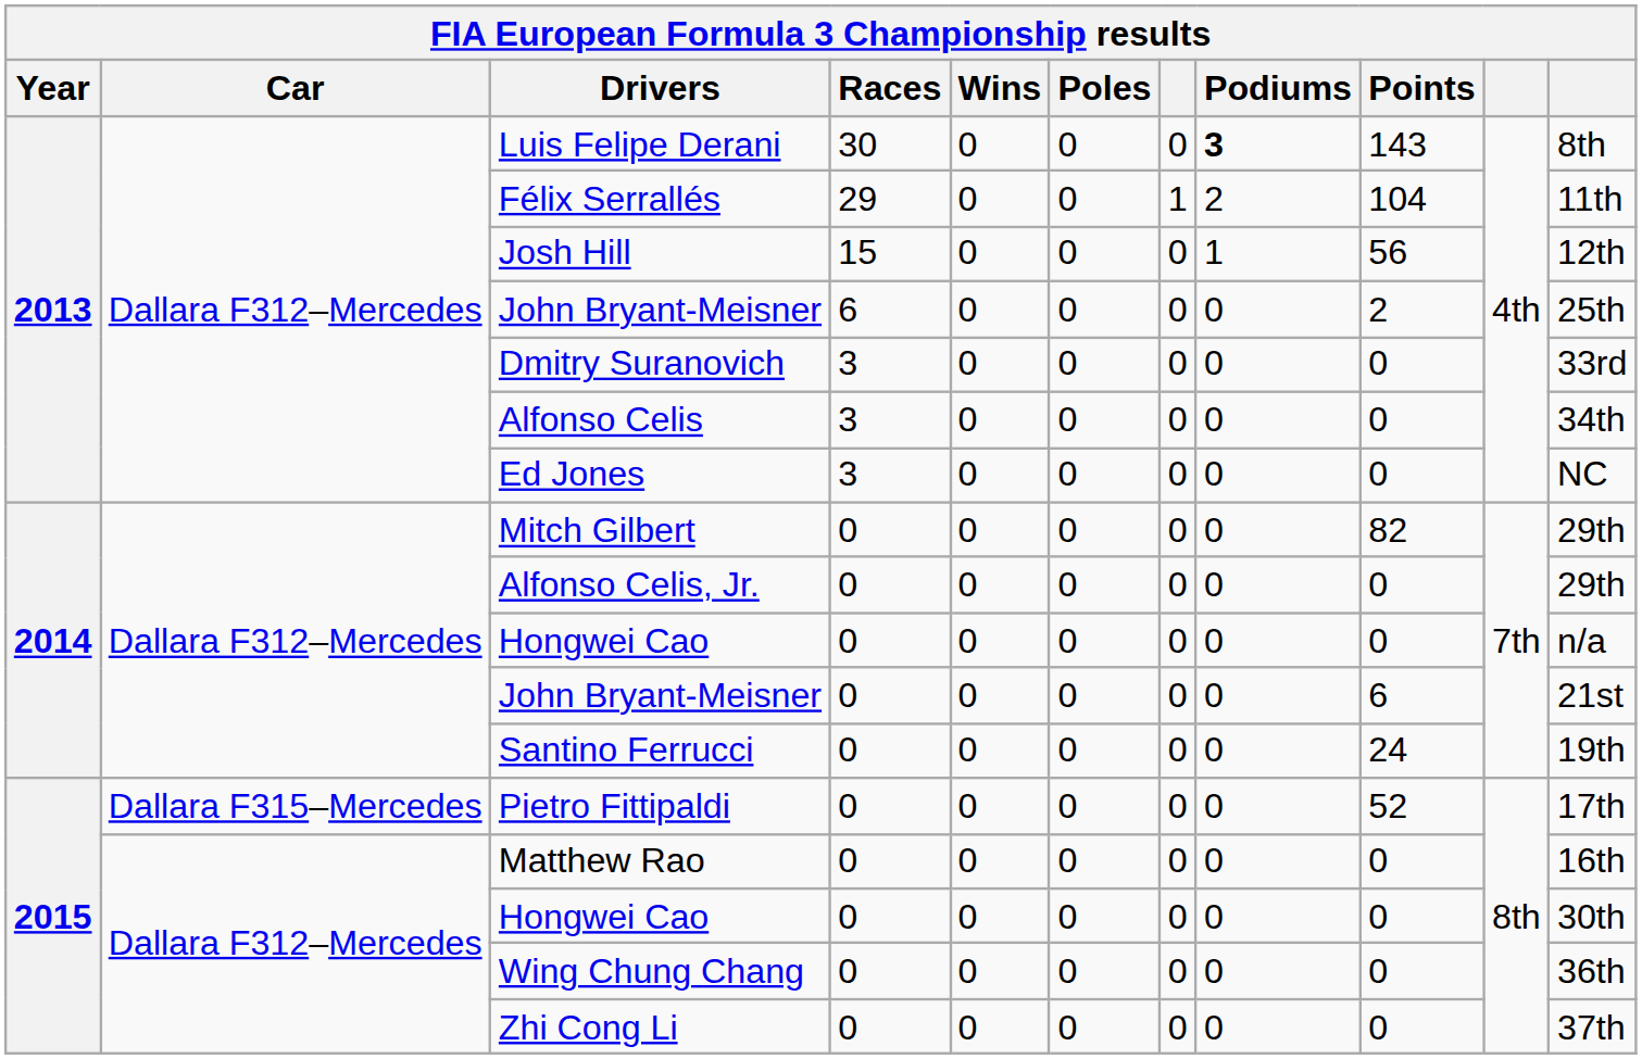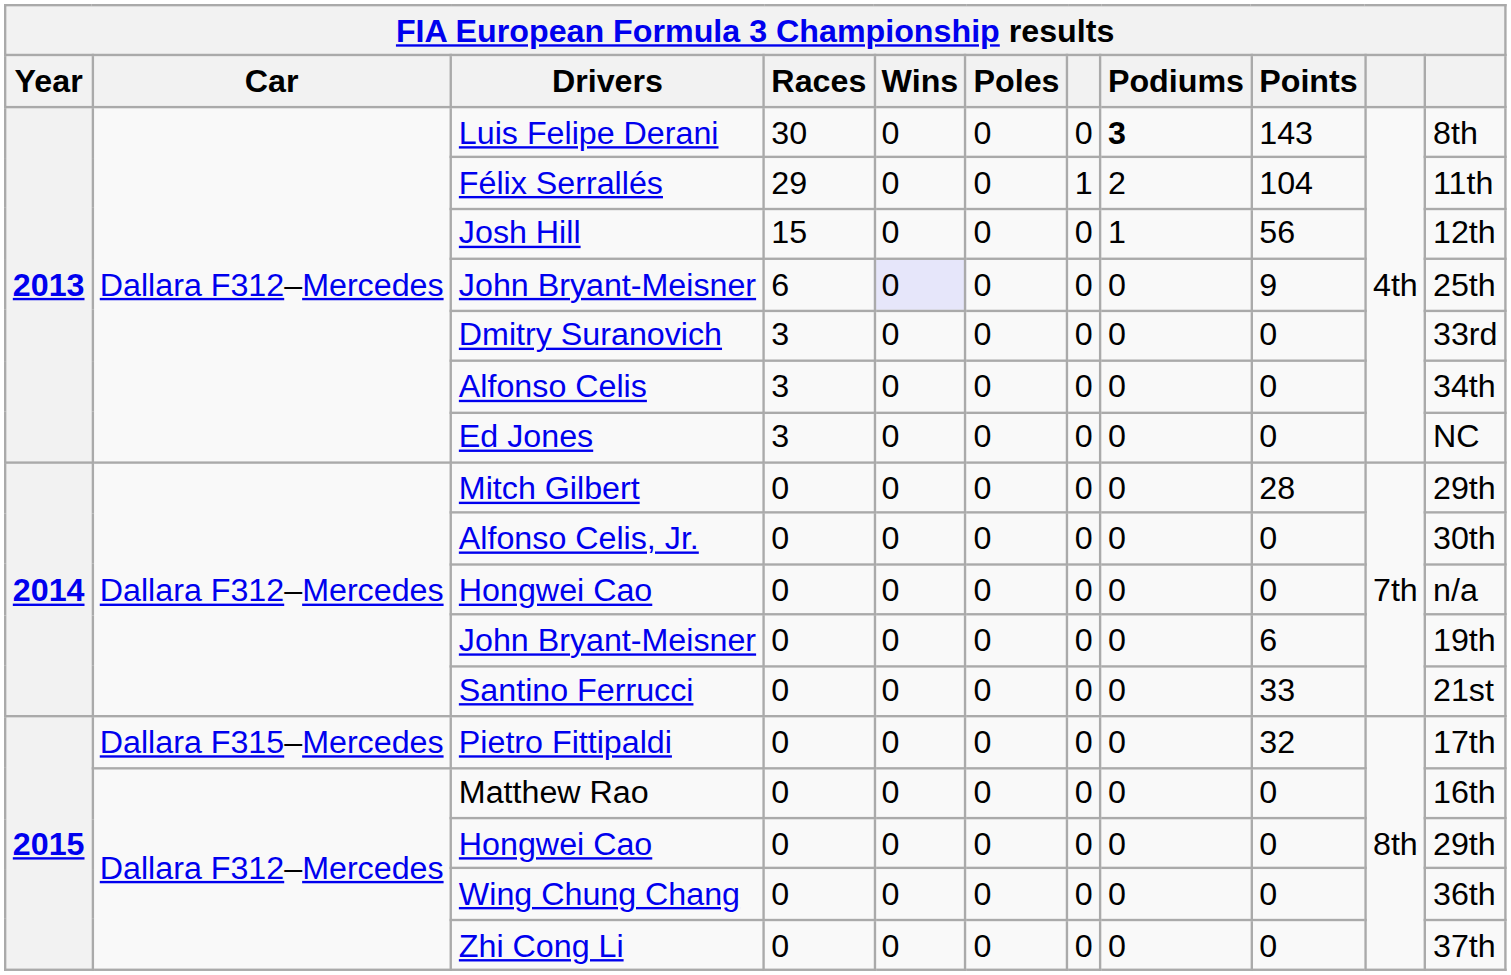2013 / John Bryant-Meisner | Wins: no background -> lavender background
2013 / John Bryant-Meisner | Points: 2 -> 9
Mitch Gilbert | Points: 82 -> 28
Alfonso Celis, Jr. | column 11: 29th -> 30th
2014 / John Bryant-Meisner | column 11: 21st -> 19th
Santino Ferrucci | Points: 24 -> 33
Santino Ferrucci | column 11: 19th -> 21st
Pietro Fittipaldi | Points: 52 -> 32
2015 / Hongwei Cao | column 11: 30th -> 29th
